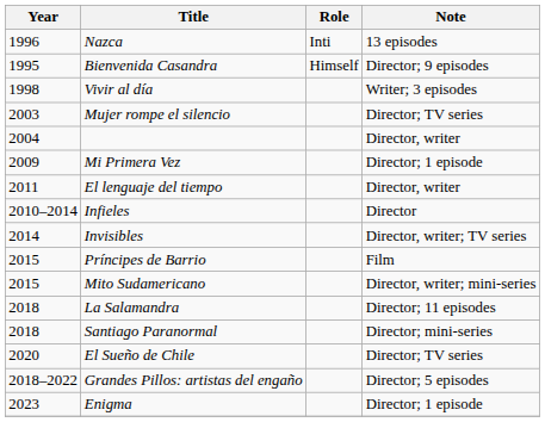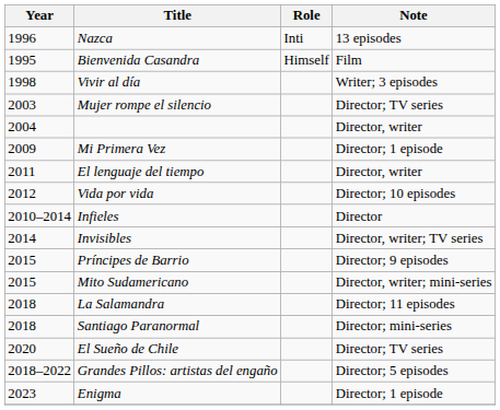Bienvenida Casandra | Note: Director; 9 episodes -> Film
+ row: 2012 | Vida por vida | Director; 10 episodes
Príncipes de Barrio | Note: Film -> Director; 9 episodes
